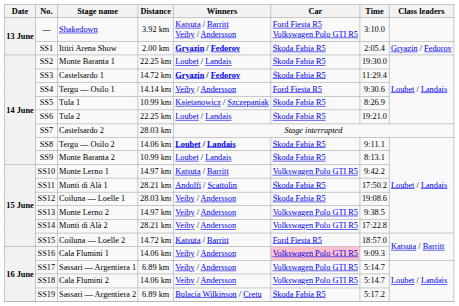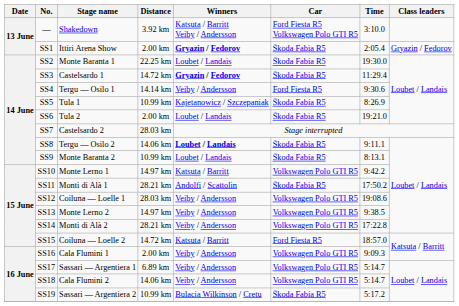SS6 | Distance: 22.25 km -> 2.00 km
SS12 | Car: Škoda Fabia R5 -> Volkswagen Polo GTI R5
SS16 | Distance: 14.06 km -> 2.00 km
SS16 | Car: pink background -> no background
SS19 | Distance: 6.89 km -> 10.99 km
